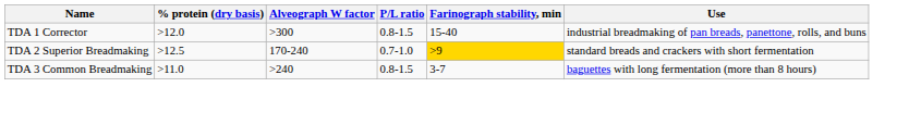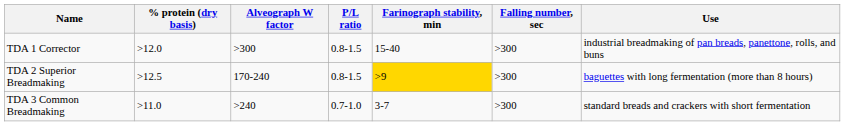+ column: Falling number, sec | >300 | >300 | >300
TDA 2 Superior Breadmaking | P/L ratio: 0.7-1.0 -> 0.8-1.5
TDA 2 Superior Breadmaking | Use: standard breads and crackers with short fermentation -> baguettes with long fermentation (more than 8 hours)
TDA 3 Common Breadmaking | P/L ratio: 0.8-1.5 -> 0.7-1.0
TDA 3 Common Breadmaking | Use: baguettes with long fermentation (more than 8 hours) -> standard breads and crackers with short fermentation
